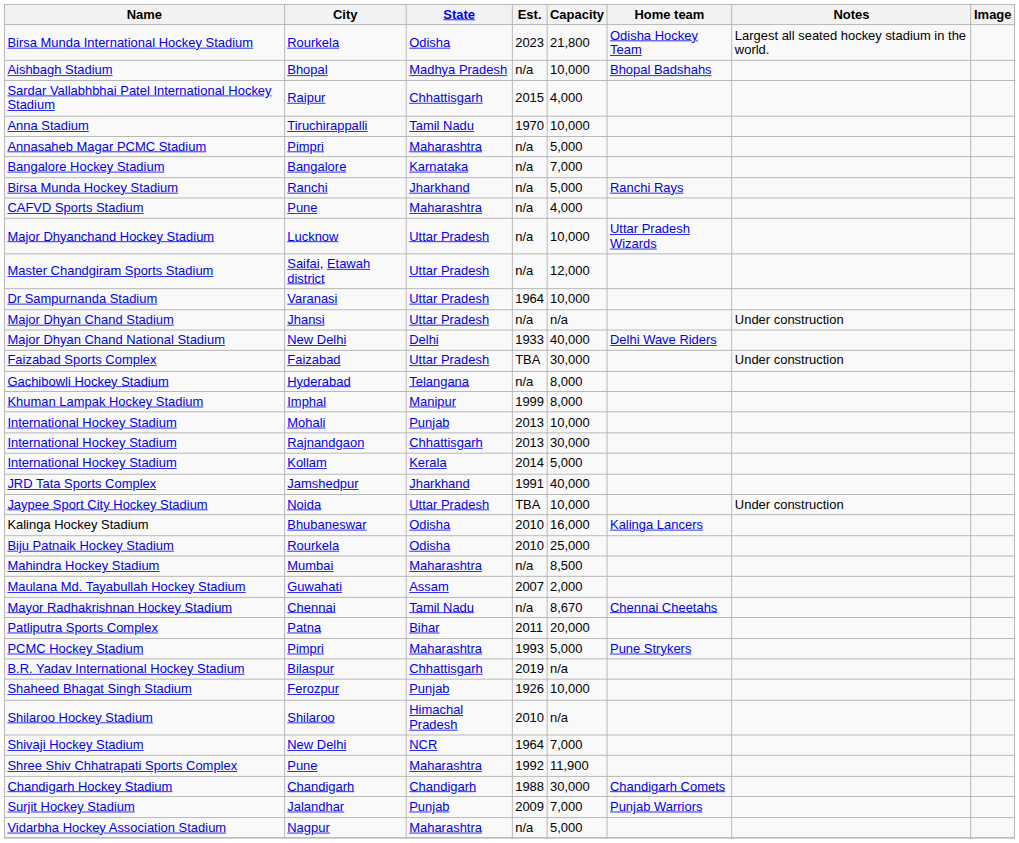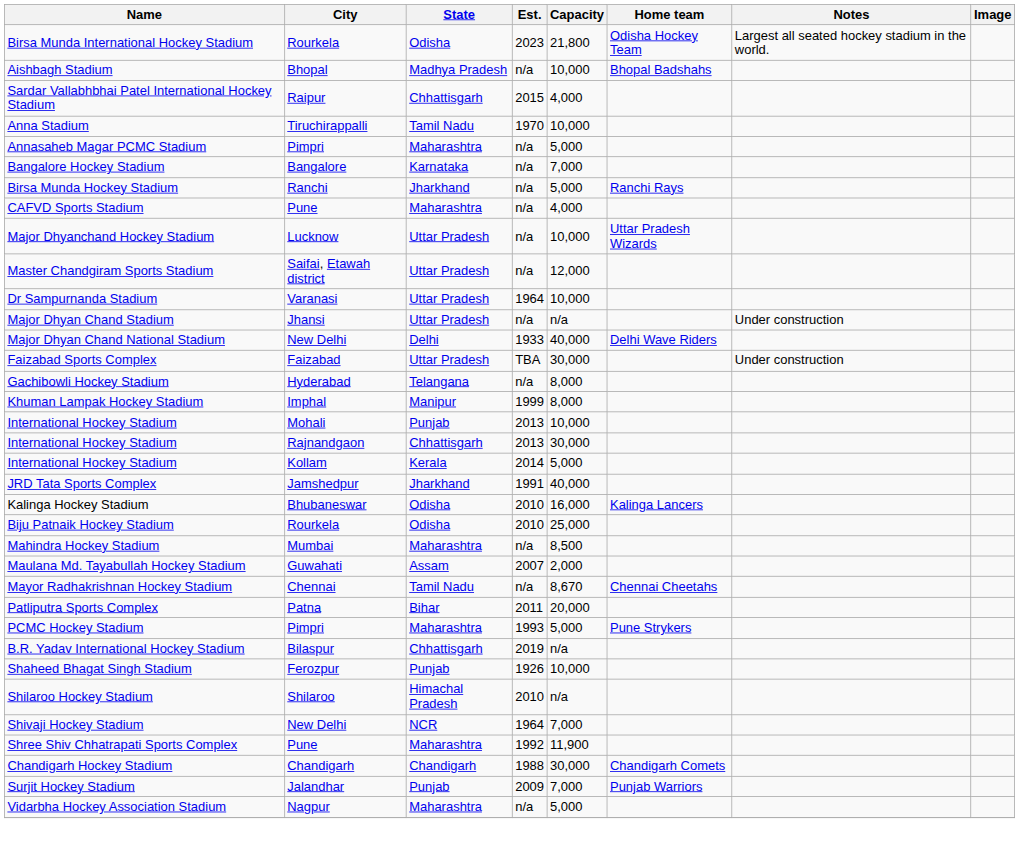- row: Jaypee Sport City Hockey Stadium | Noida | Uttar Pradesh | TBA | 10,000 | Under construction
